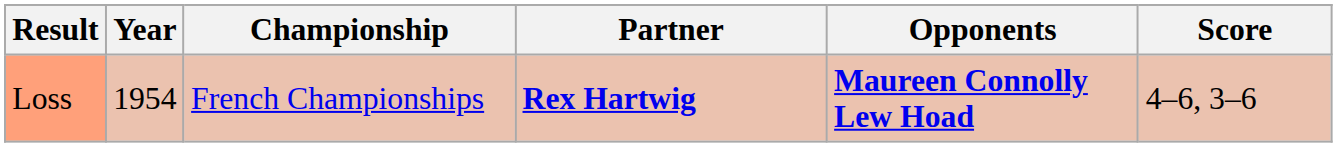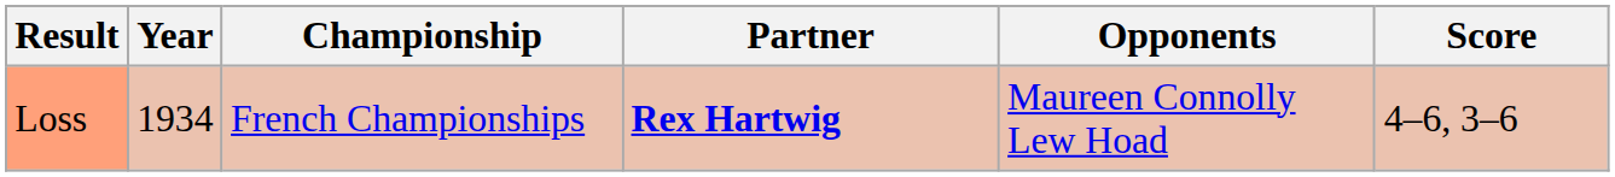Loss | Year: 1954 -> 1934
Loss | Opponents: bold -> normal
